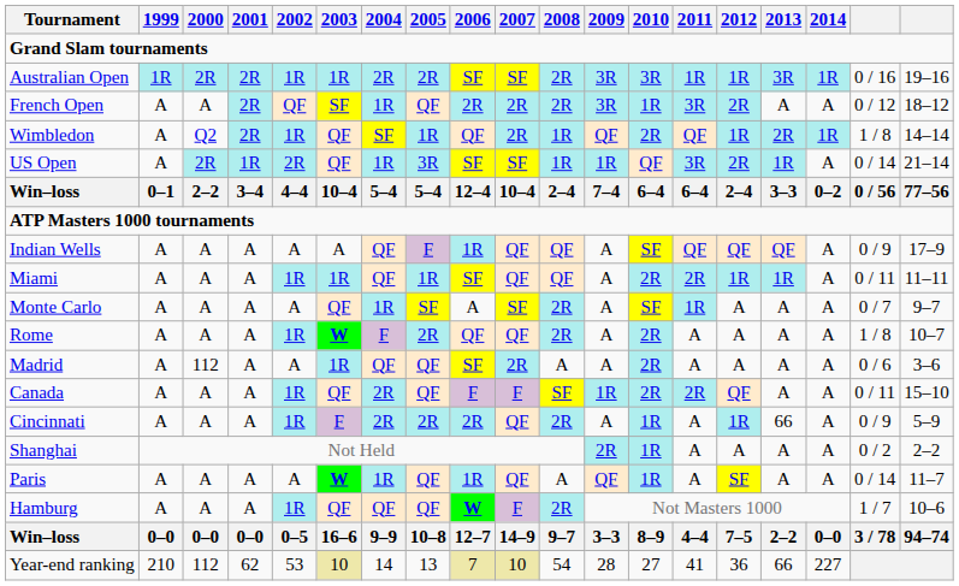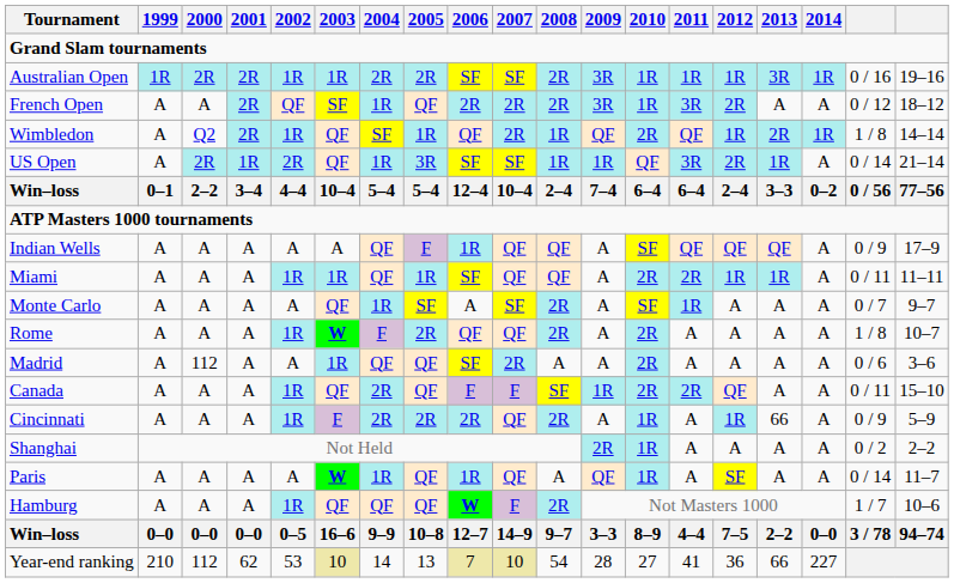Australian Open | 2010: 3R -> 1R
